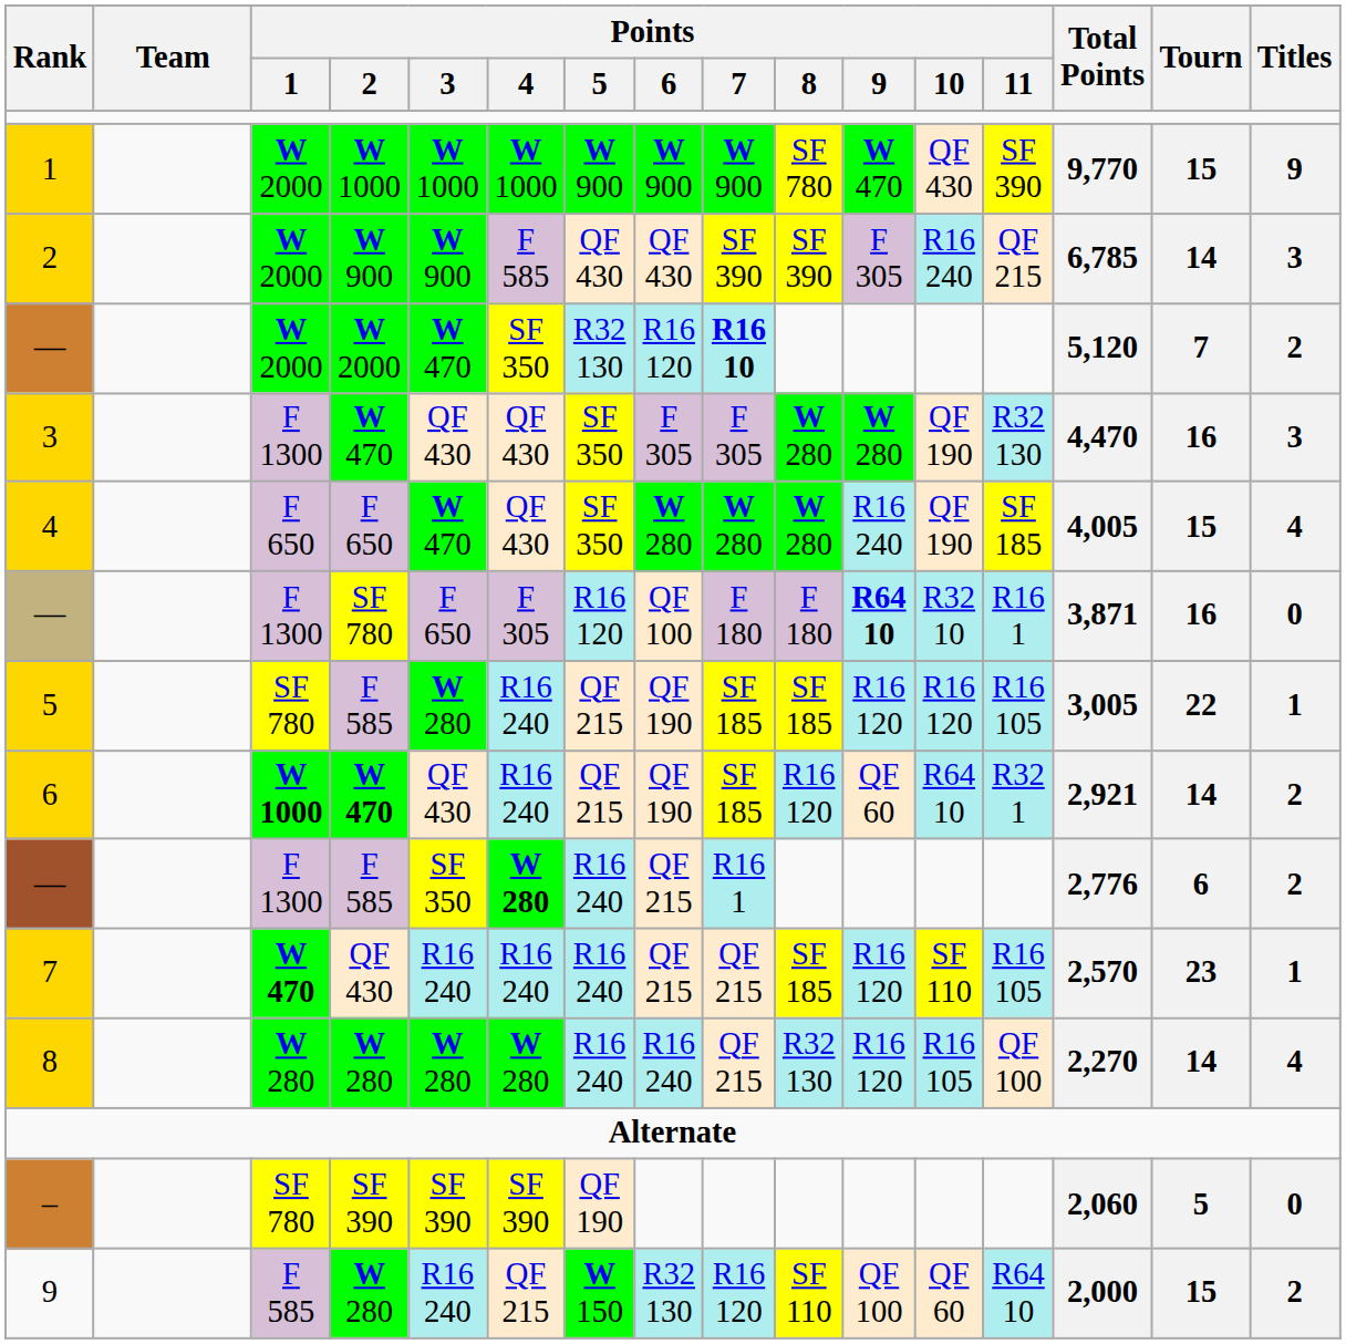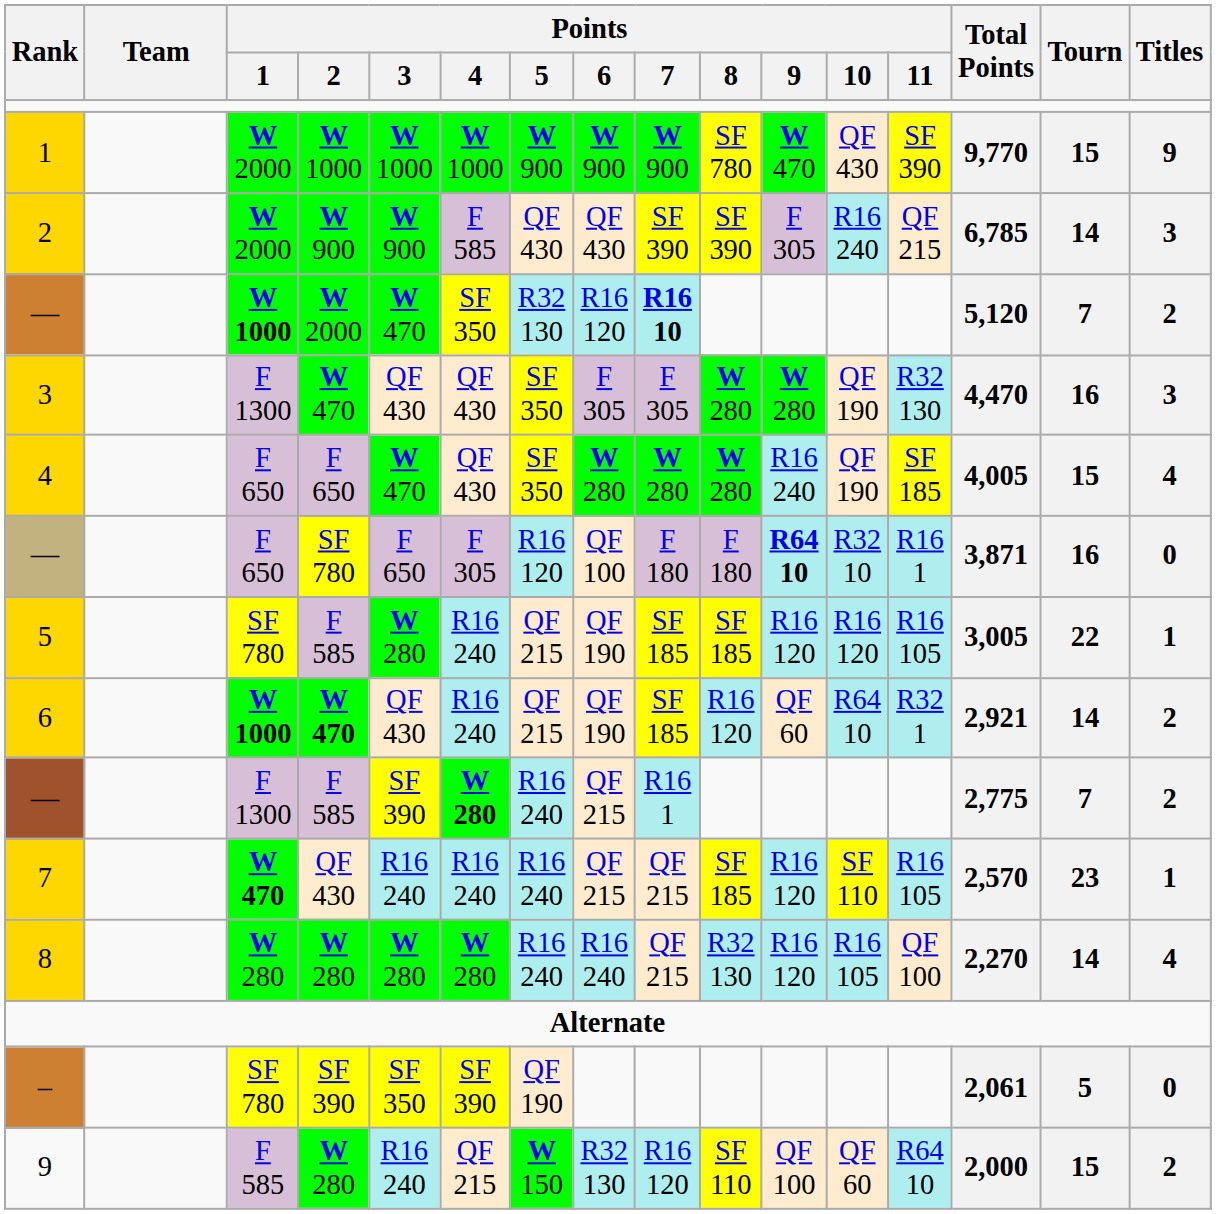— / W 2000 | Points / 1: W 2000 -> W 1000
— / SF 780 | Points / 1: F 1300 -> F 650
— / F 585 | Points / 3: SF 350 -> SF 390
— / F 585 | Total Points: 2,776 -> 2,775
— / F 585 | Tourn: 6 -> 7
– | Points / 3: SF 390 -> SF 350
– | Total Points: 2,060 -> 2,061
